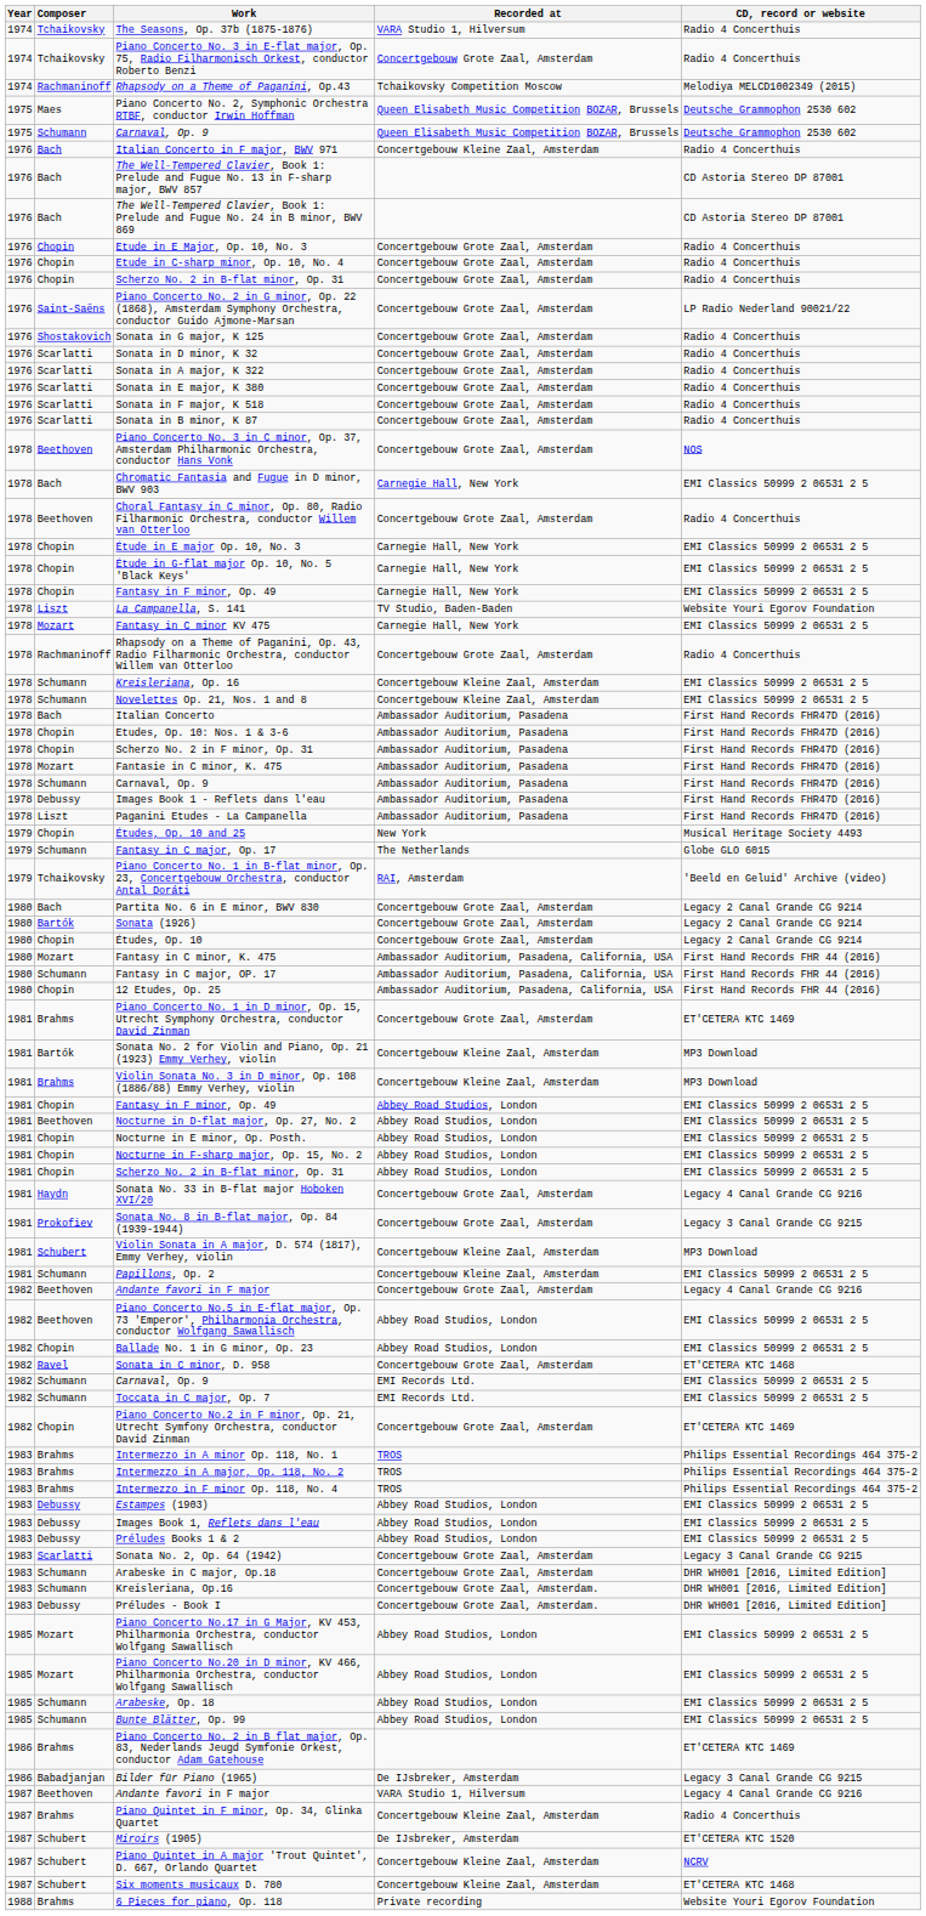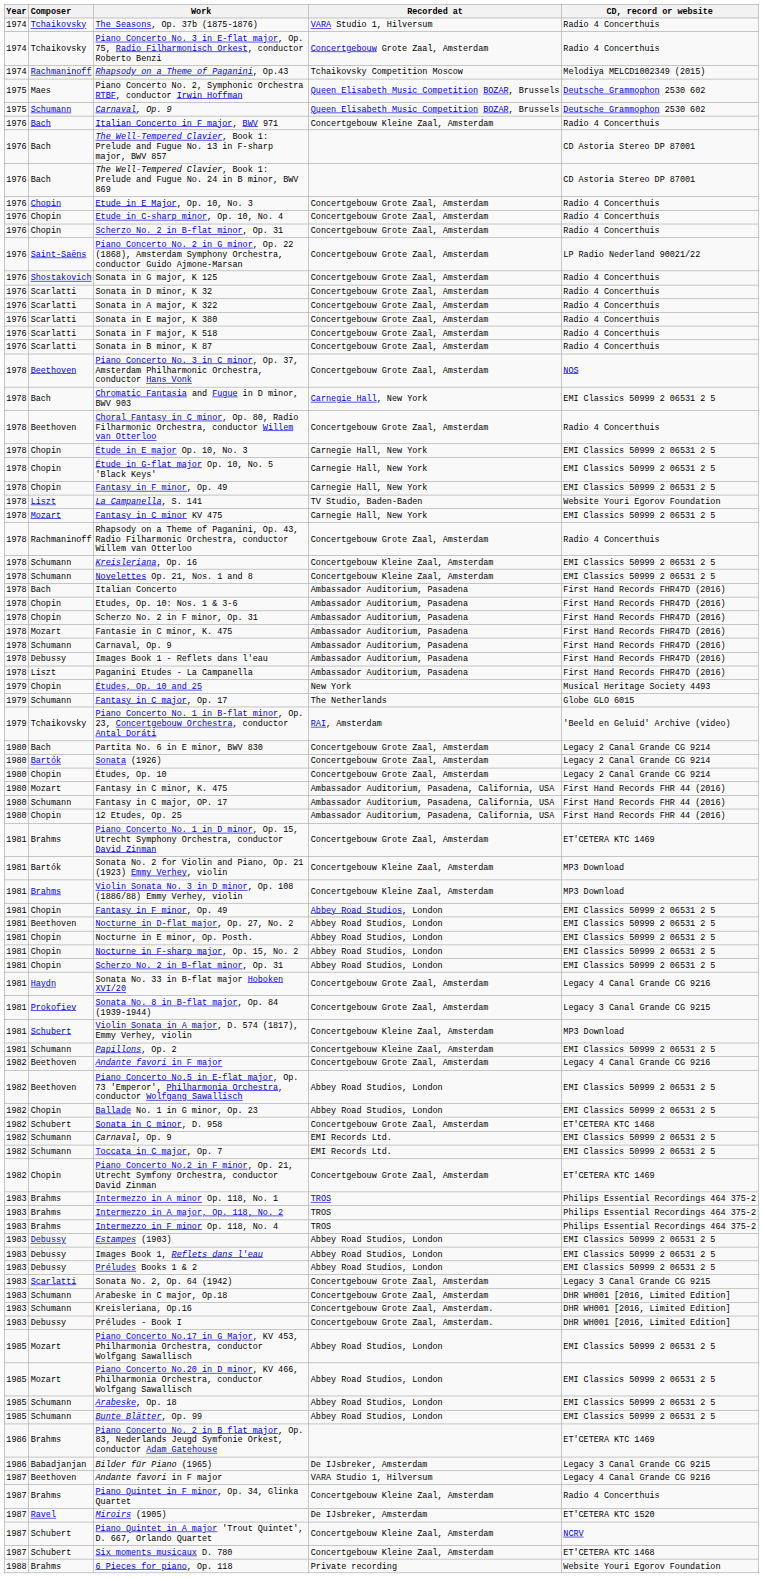Sonata in C minor, D. 958 | Composer: Ravel -> Schubert
Miroirs (1905) | Composer: Schubert -> Ravel
